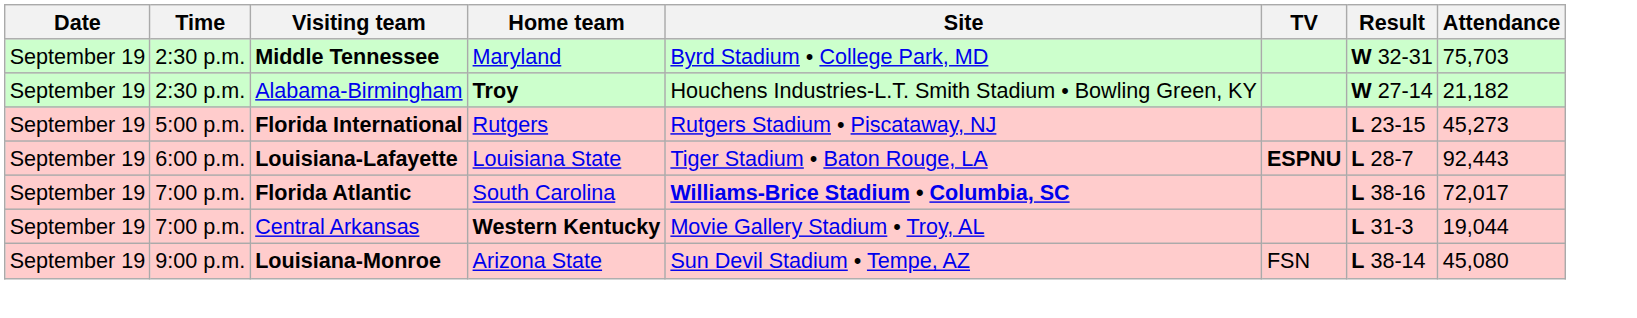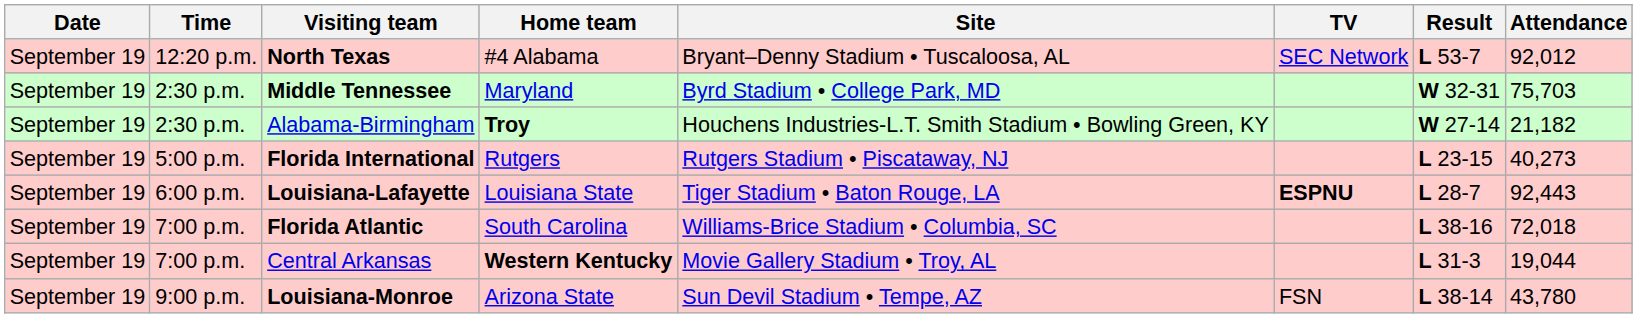+ row: September 19 | 12:20 p.m. | North Texas | #4 Alabama | Bryant–Denny Stadium • Tuscaloosa, AL | SEC Network | L 53-7 | 92,012
Florida International | Attendance: 45,273 -> 40,273
Florida Atlantic | Site: bold -> normal
Florida Atlantic | Attendance: 72,017 -> 72,018
Louisiana-Monroe | Attendance: 45,080 -> 43,780
